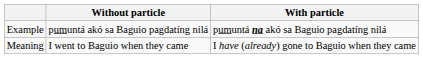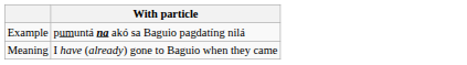- column: Without particle | pumuntá akó sa Baguio pagdatíng nilá | I went to Baguio when they came
